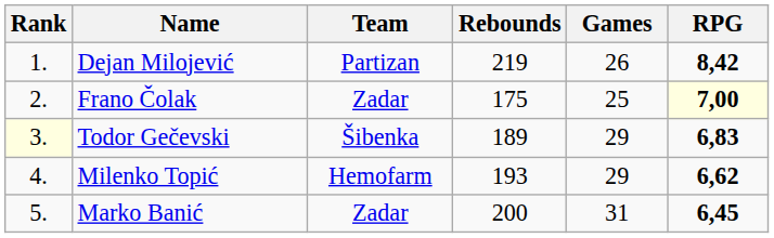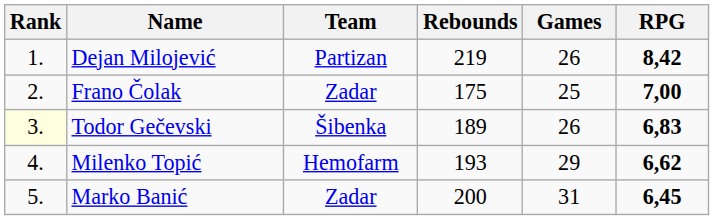Frano Čolak | RPG: lightyellow background -> no background
Todor Gečevski | Games: 29 -> 26
